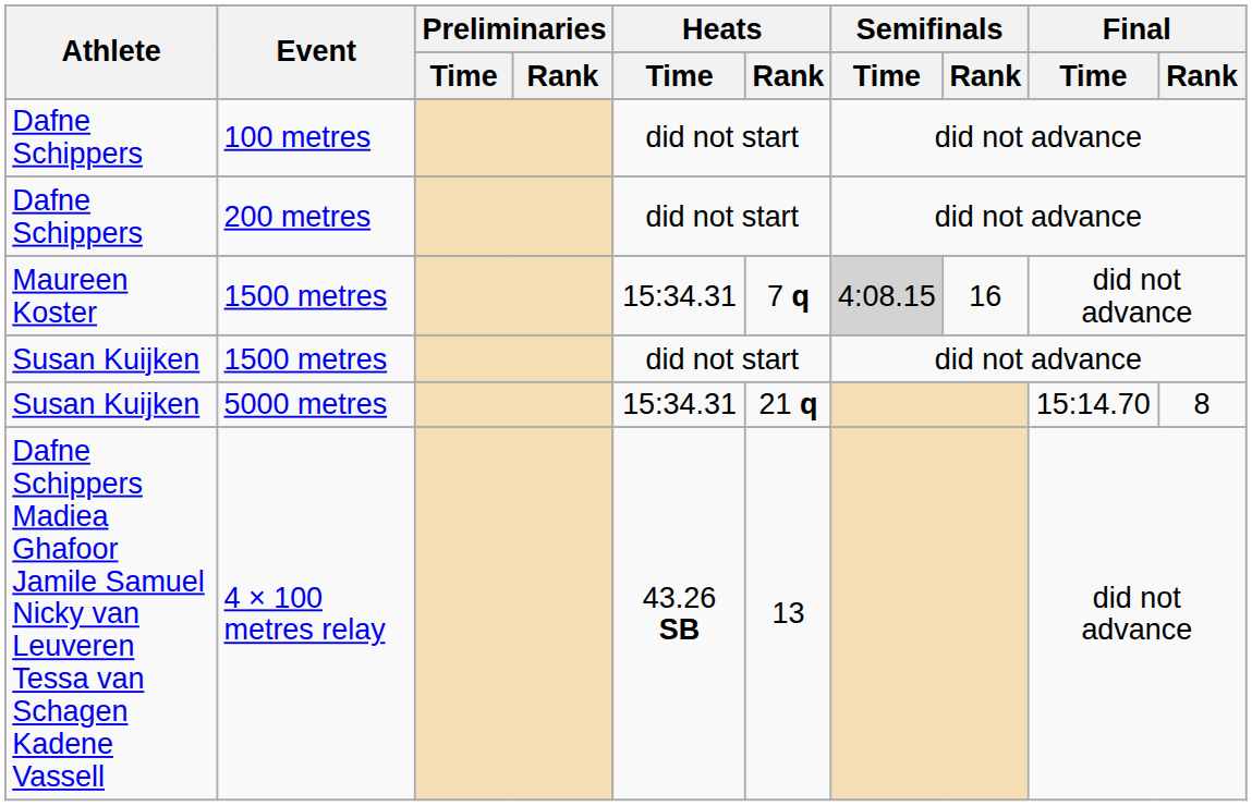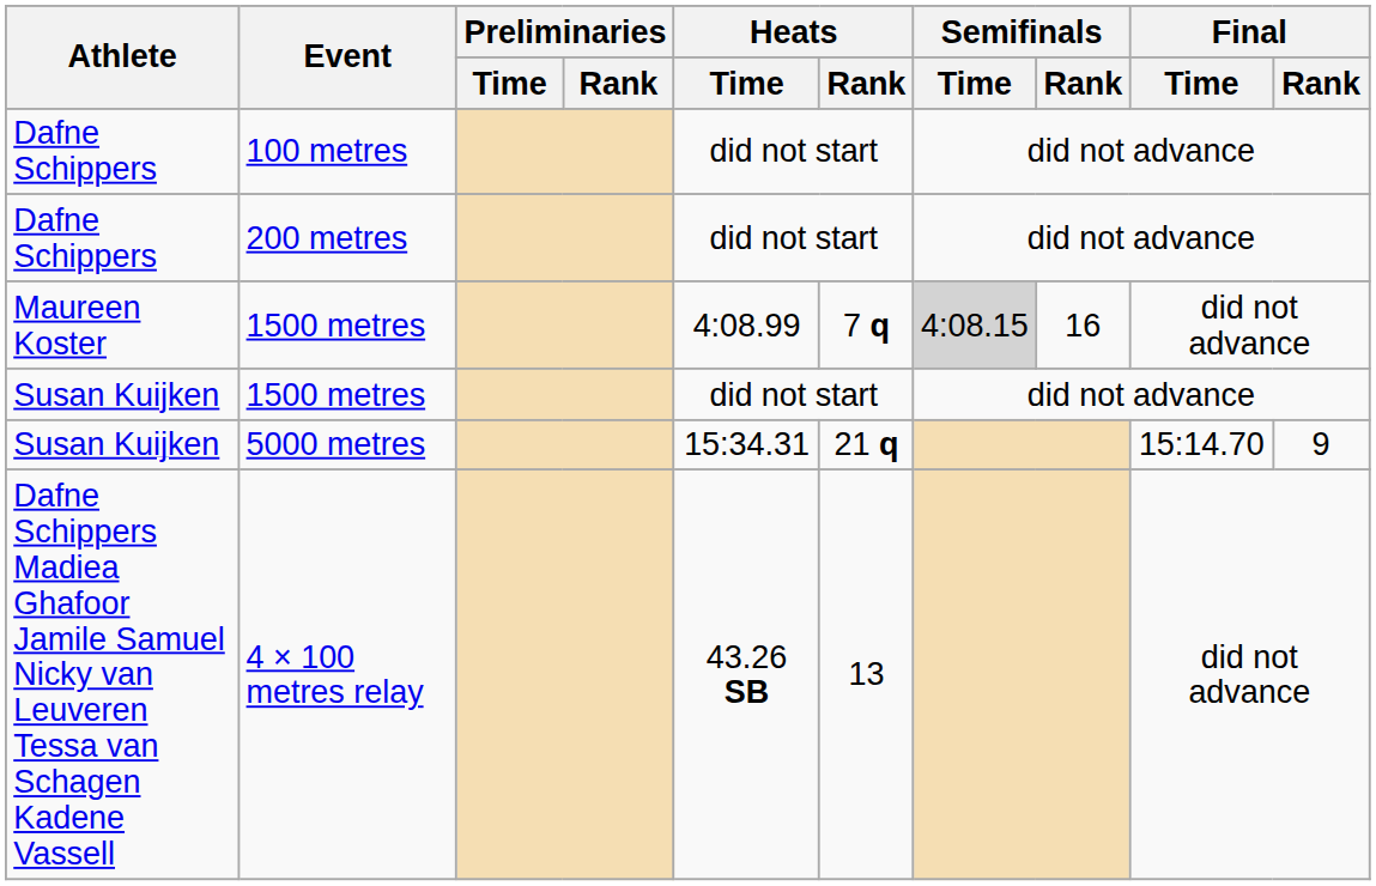Maureen Koster / 1500 metres | Heats / Time: 15:34.31 -> 4:08.99
5000 metres | Final / Rank: 8 -> 9
